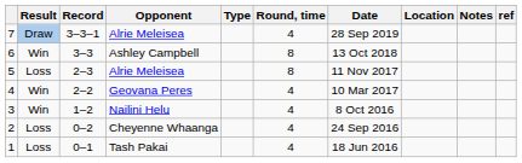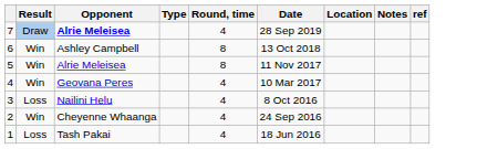- column: Record | 3–3–1 | 3–3 | 2–3 | 2–2 | 1–2 | 0–2 | 0–1
7 | Opponent: normal -> bold
5 | Result: Loss -> Win
3 | Result: Win -> Loss
2 | Result: Loss -> Win
